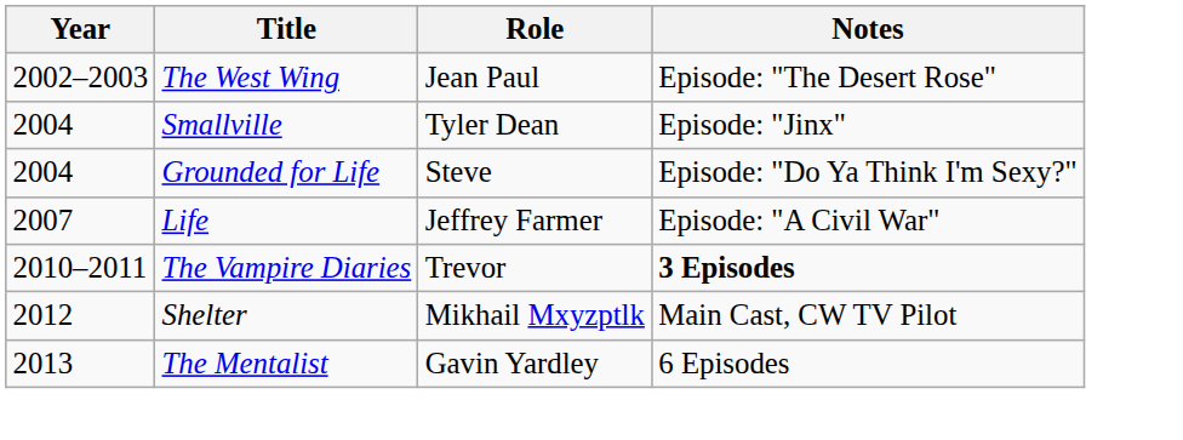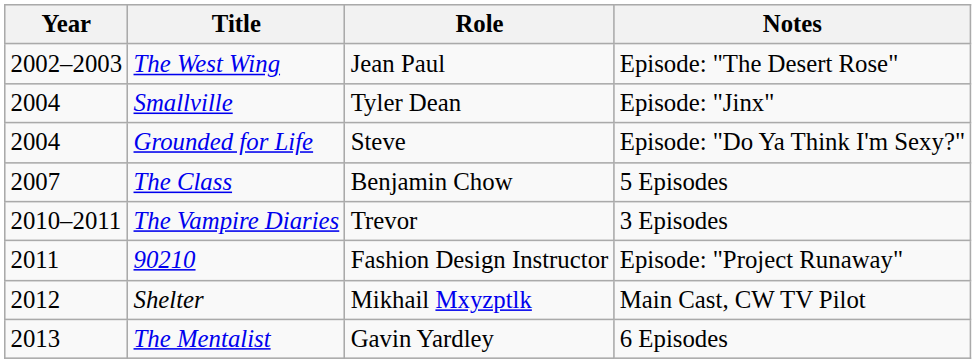+ row: 2007 | The Class | Benjamin Chow | 5 Episodes
- row: 2007 | Life | Jeffrey Farmer | Episode: "A Civil War"
The Vampire Diaries | Notes: bold -> normal
+ row: 2011 | 90210 | Fashion Design Instructor | Episode: "Project Runaway"
